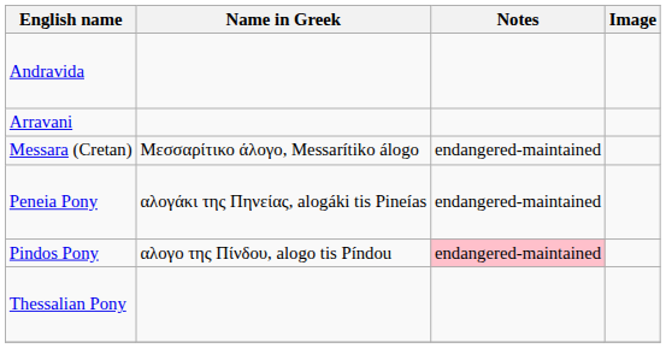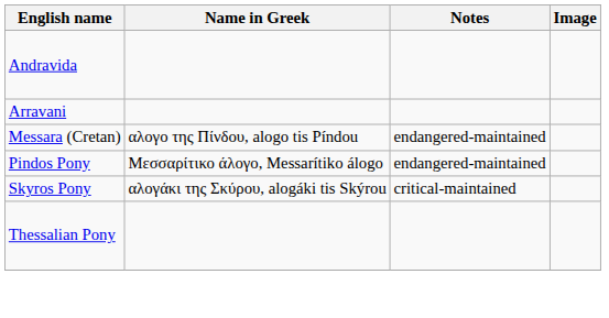Messara (Cretan) | Name in Greek: Μεσσαρίτικο άλογο, Messarítiko álogo -> αλογο της Πίνδου, alogo tis Píndou
- row: Peneia Pony | αλογάκι της Πηνείας, alogáki tis Pineías | endangered-maintained
Pindos Pony | Name in Greek: αλογο της Πίνδου, alogo tis Píndou -> Μεσσαρίτικο άλογο, Messarítiko álogo
Pindos Pony | Notes: pink background -> no background
+ row: Skyros Pony | αλογάκι της Σκύρου, alogáki tis Skýrou | critical-maintained
